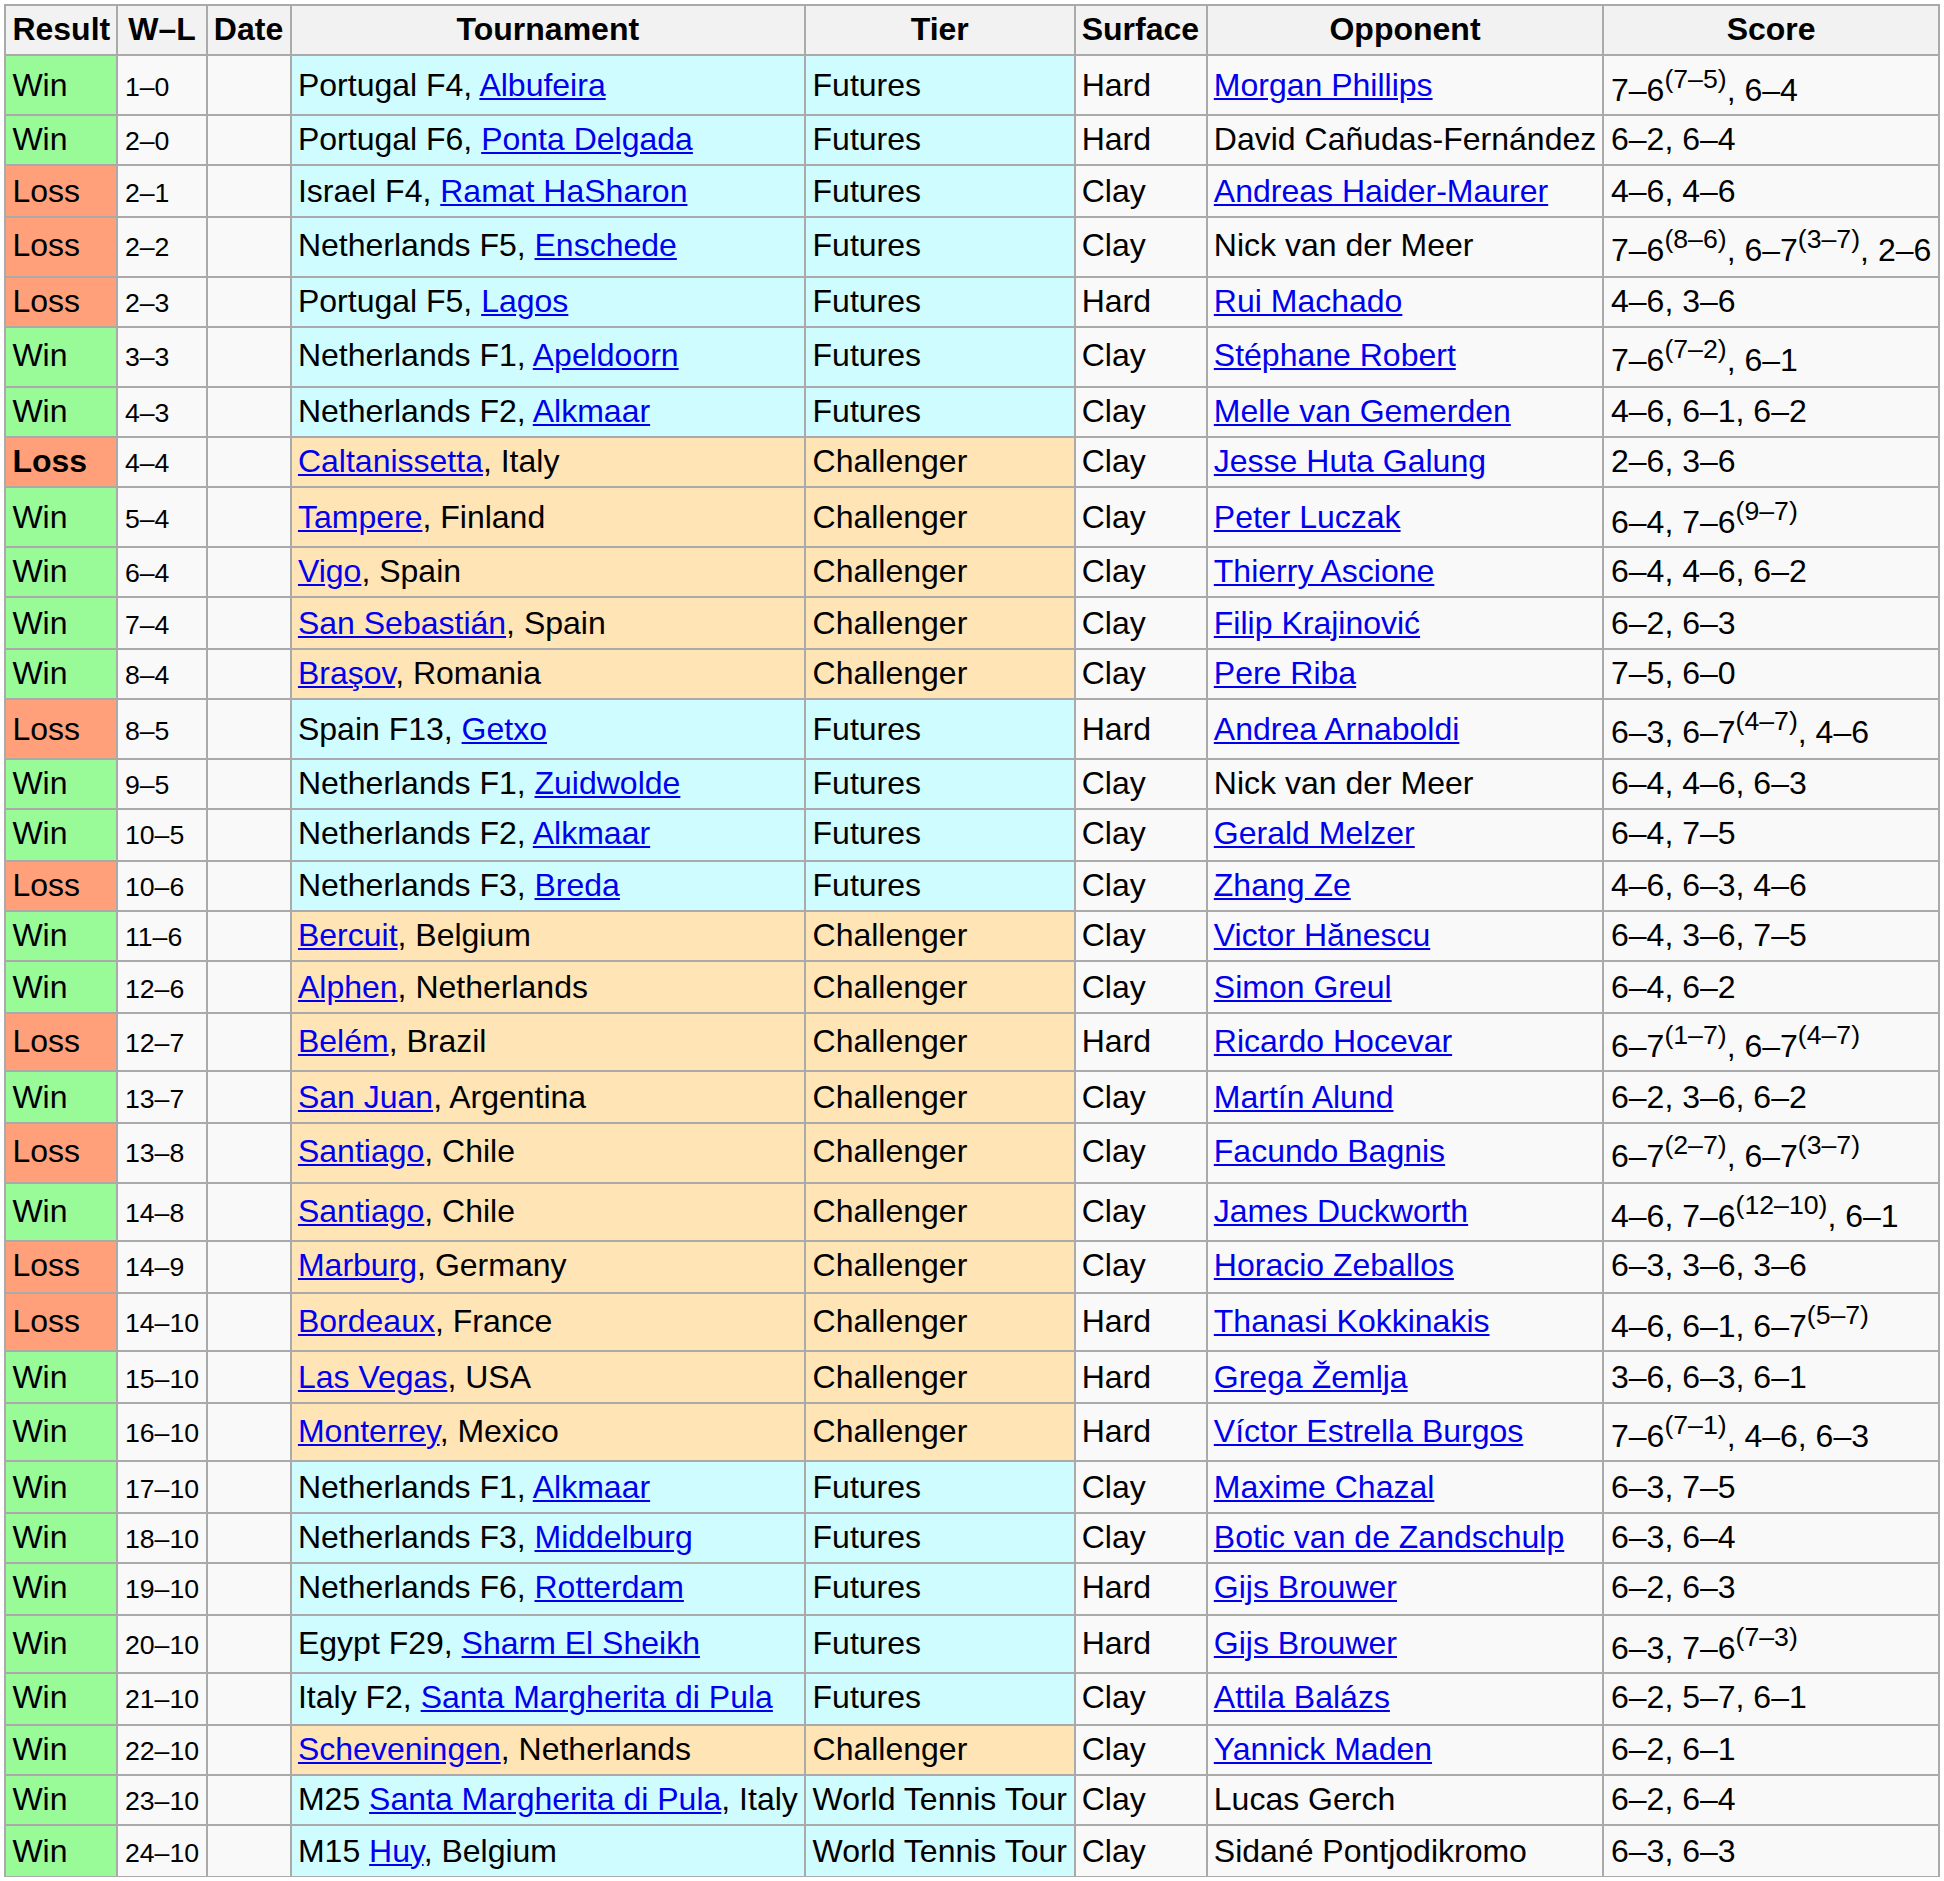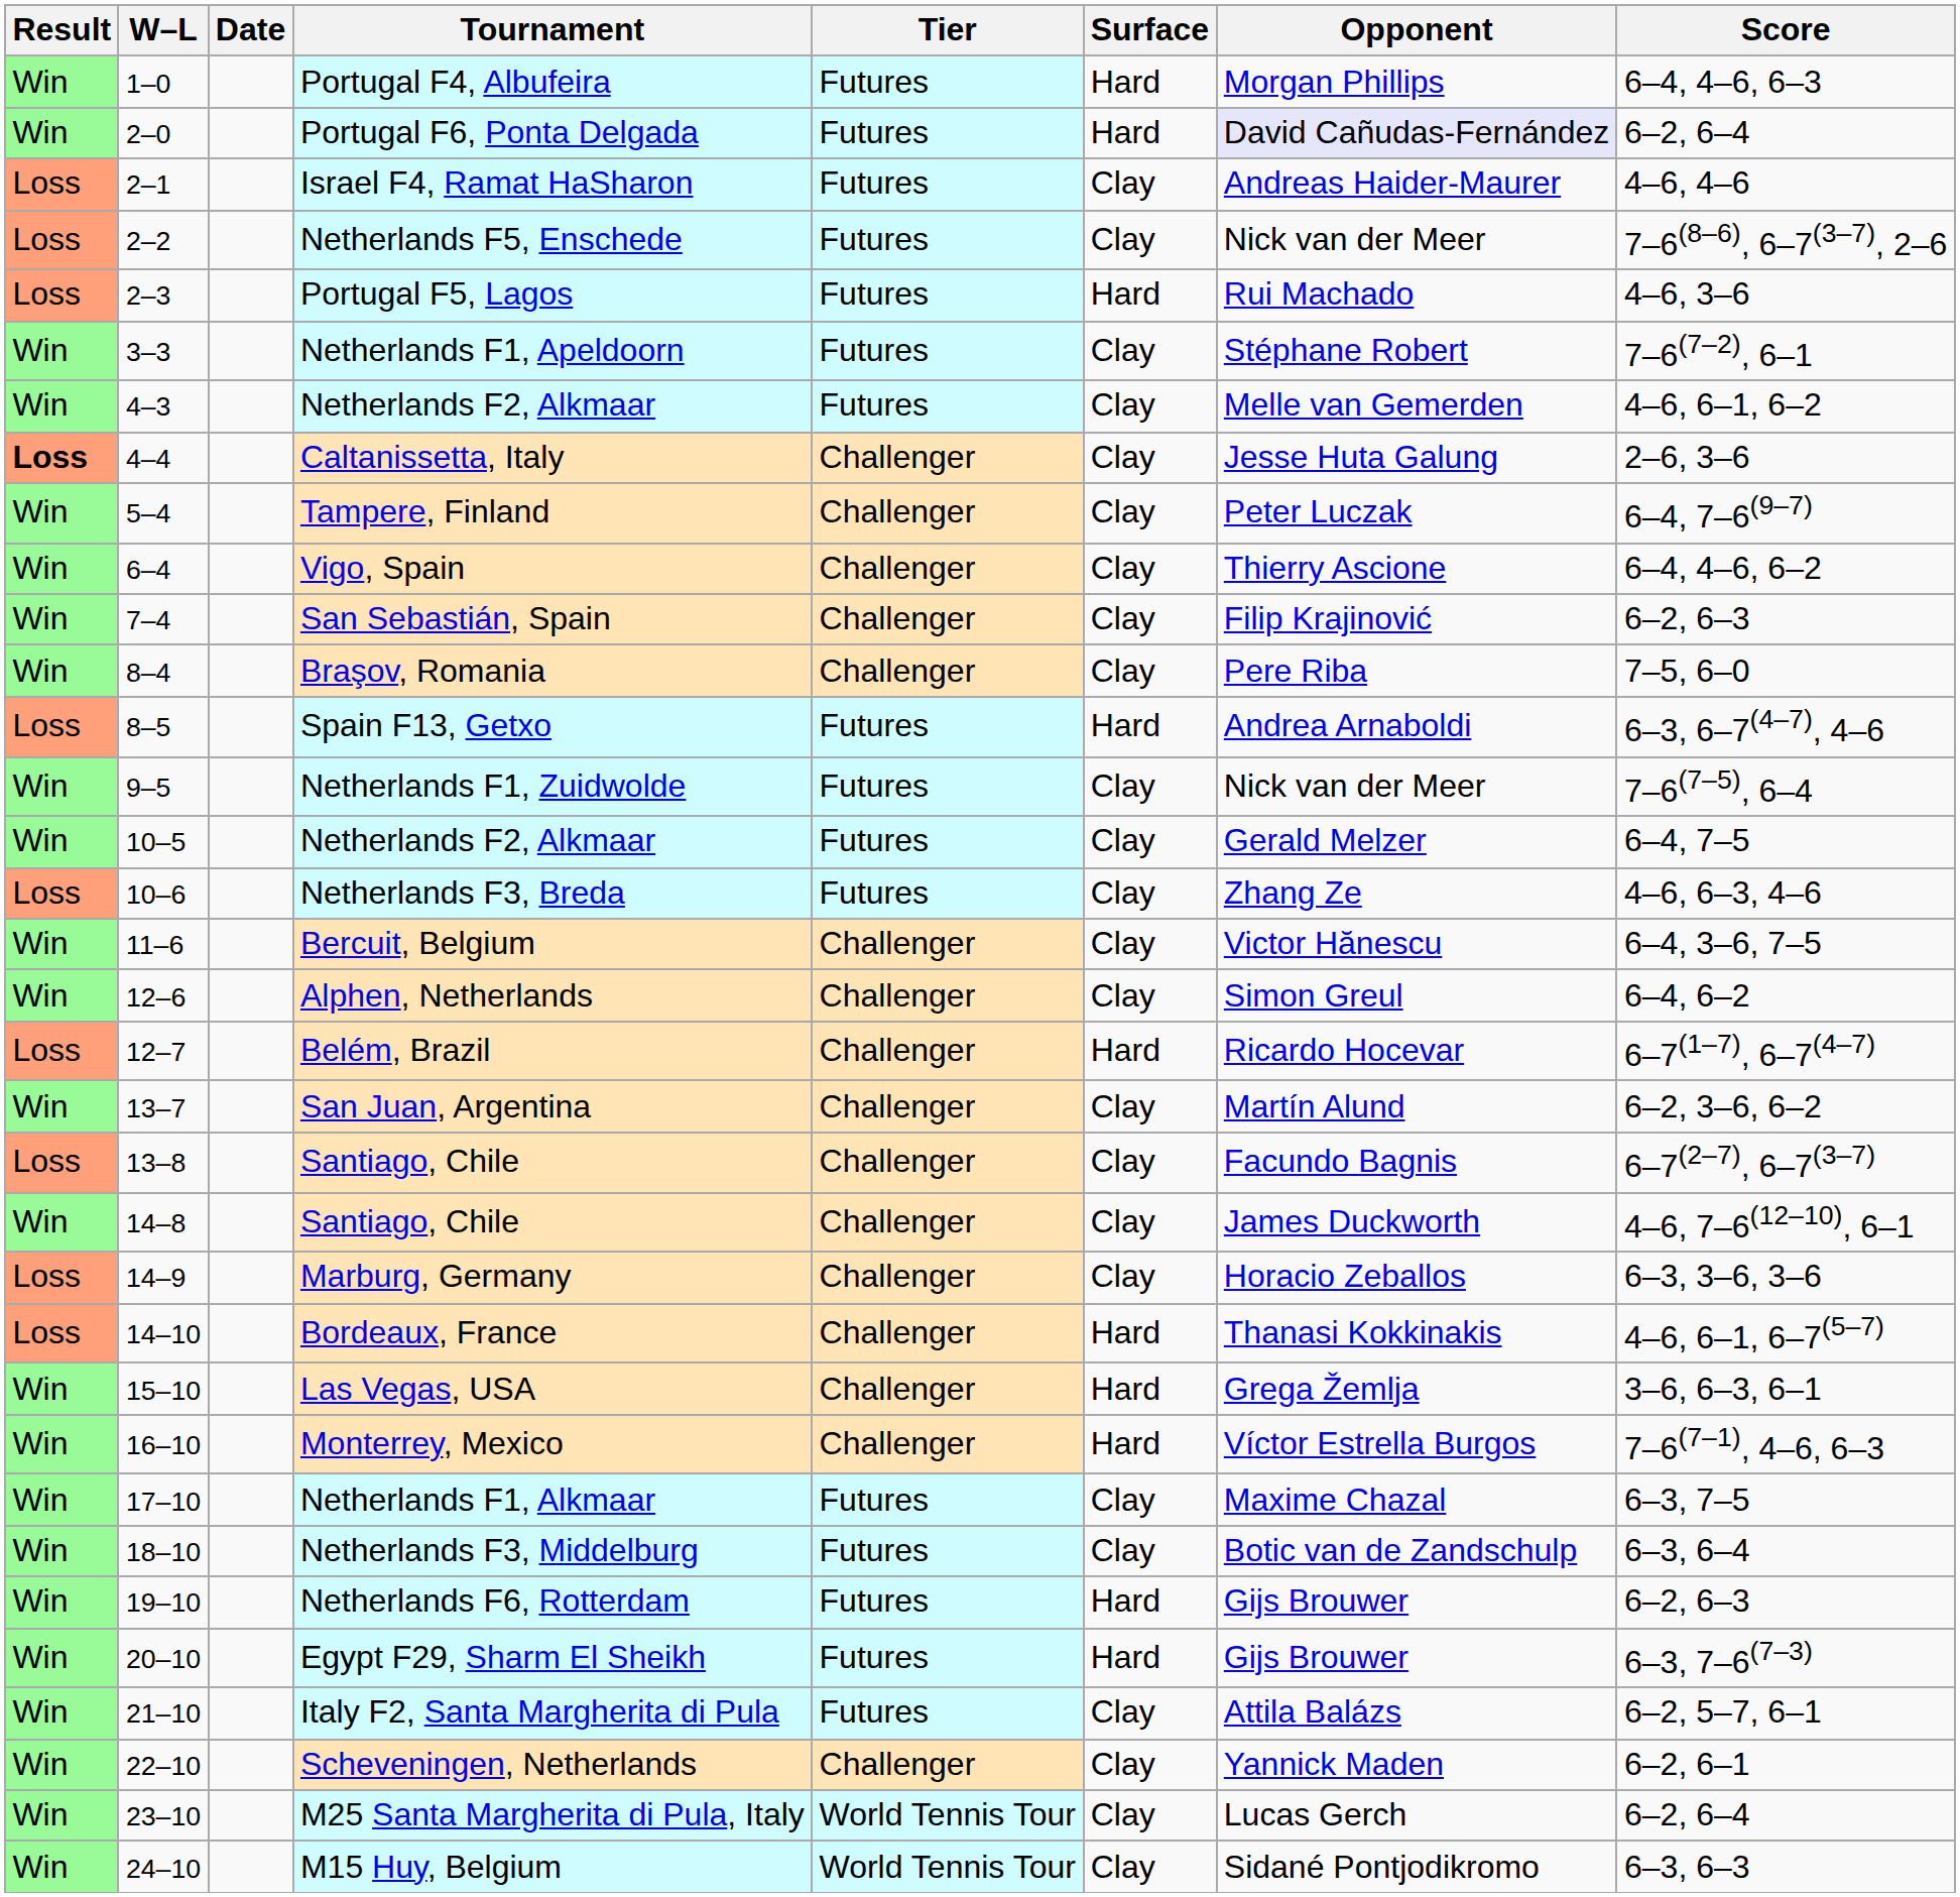Portugal F4, Albufeira | Score: 7–6(7–5), 6–4 -> 6–4, 4–6, 6–3
Portugal F6, Ponta Delgada | Opponent: no background -> lavender background
Netherlands F1, Zuidwolde | Score: 6–4, 4–6, 6–3 -> 7–6(7–5), 6–4
